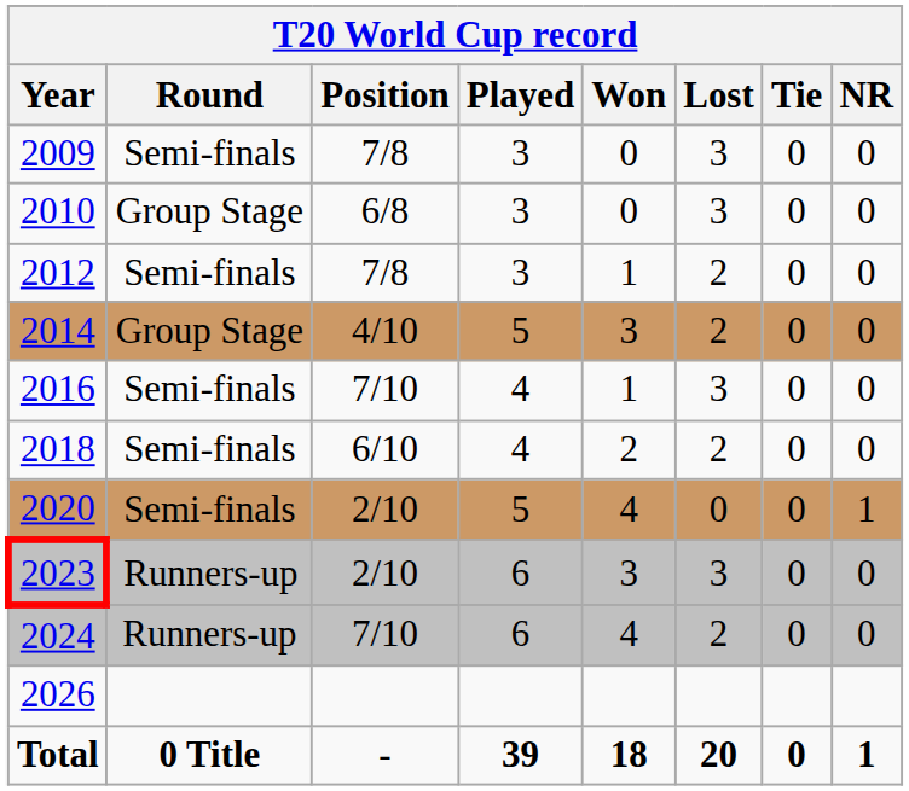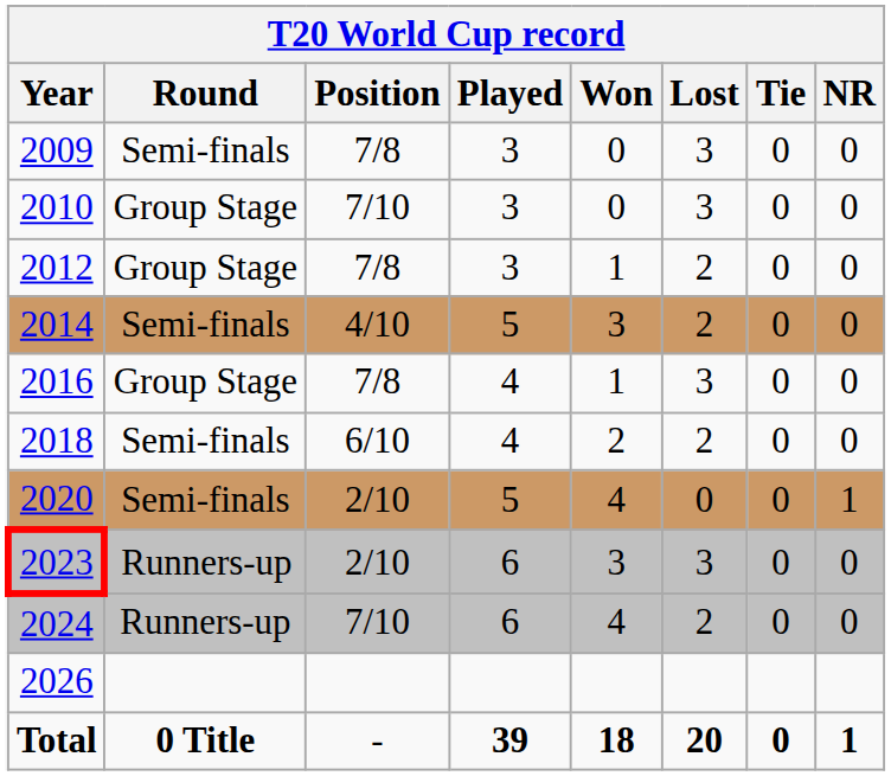2010 | Position: 6/8 -> 7/10
2012 | Round: Semi-finals -> Group Stage
2014 | Round: Group Stage -> Semi-finals
2016 | Round: Semi-finals -> Group Stage
2016 | Position: 7/10 -> 7/8
